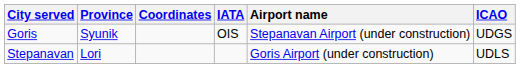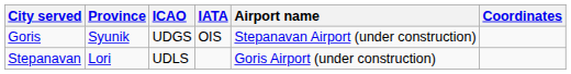columns swapped: ICAO <-> Coordinates
